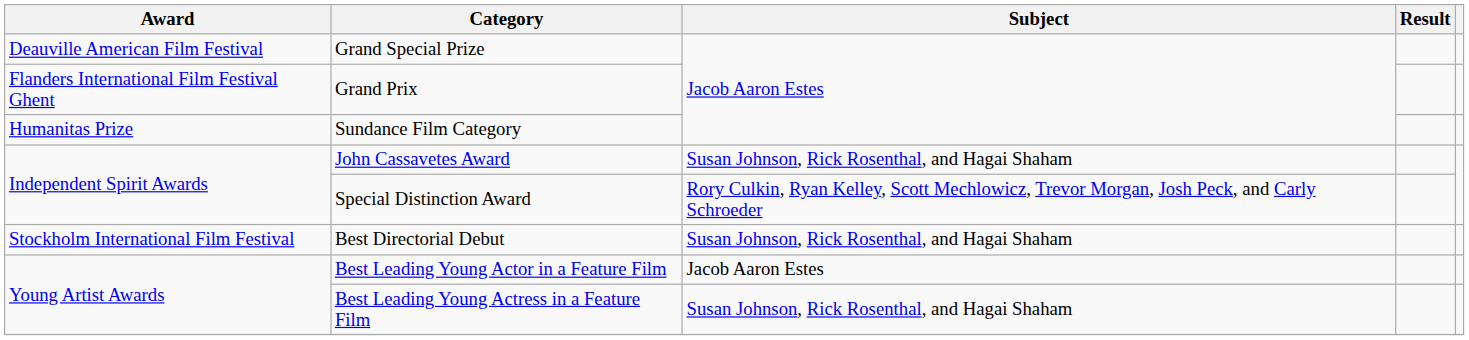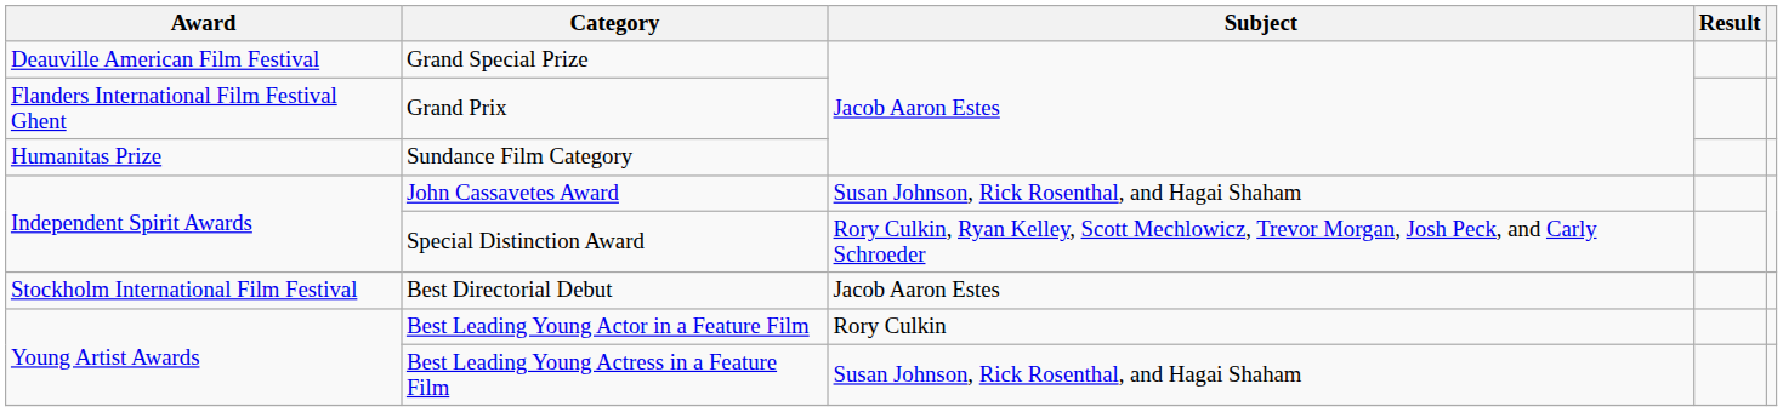Best Directorial Debut | Subject: Susan Johnson, Rick Rosenthal, and Hagai Shaham -> Jacob Aaron Estes
Best Leading Young Actor in a Feature Film | Subject: Jacob Aaron Estes -> Rory Culkin
